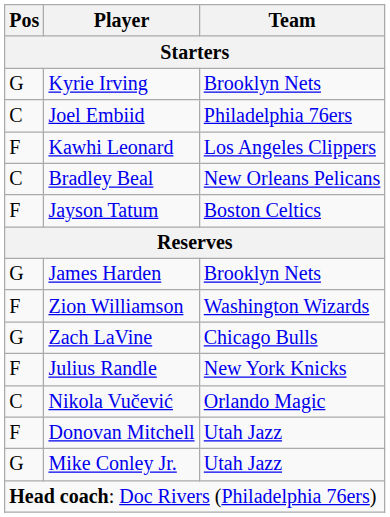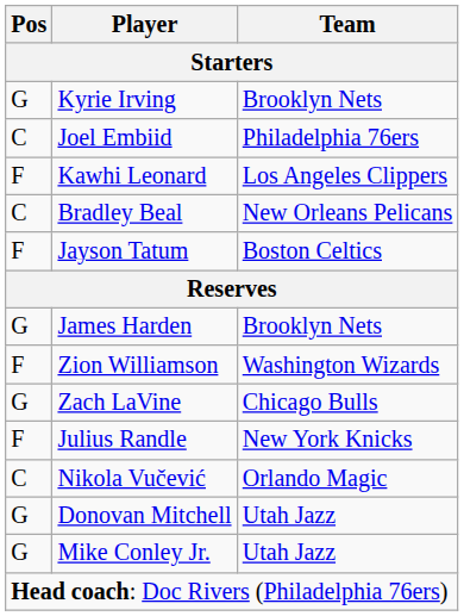Donovan Mitchell | Pos: F -> G
